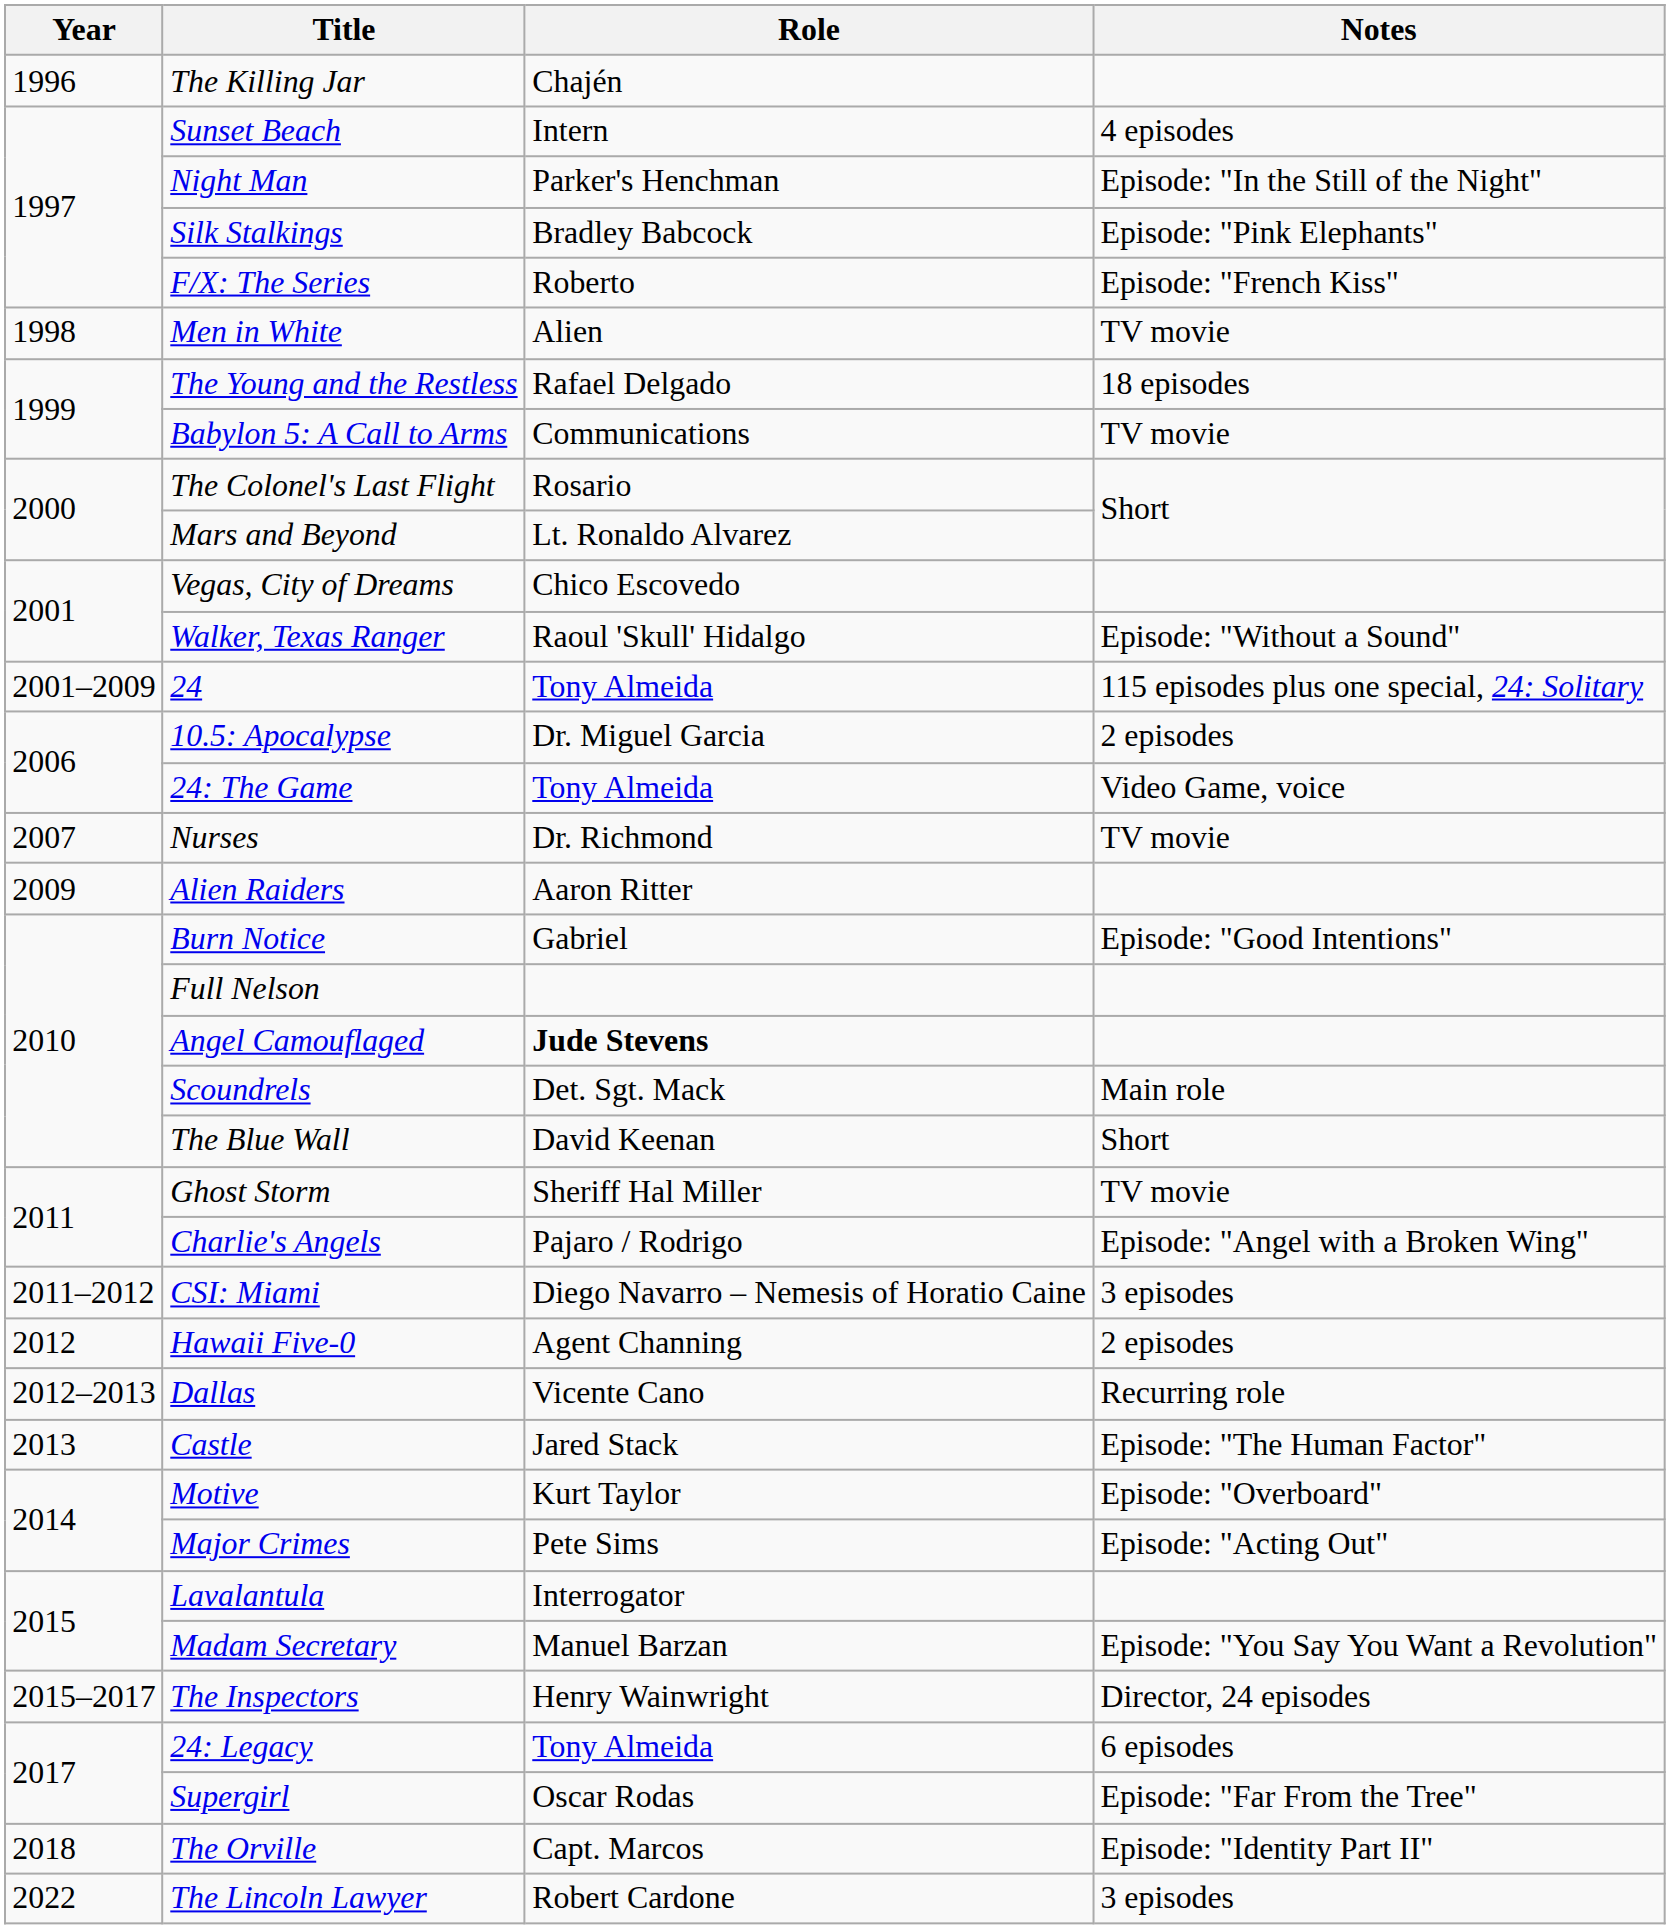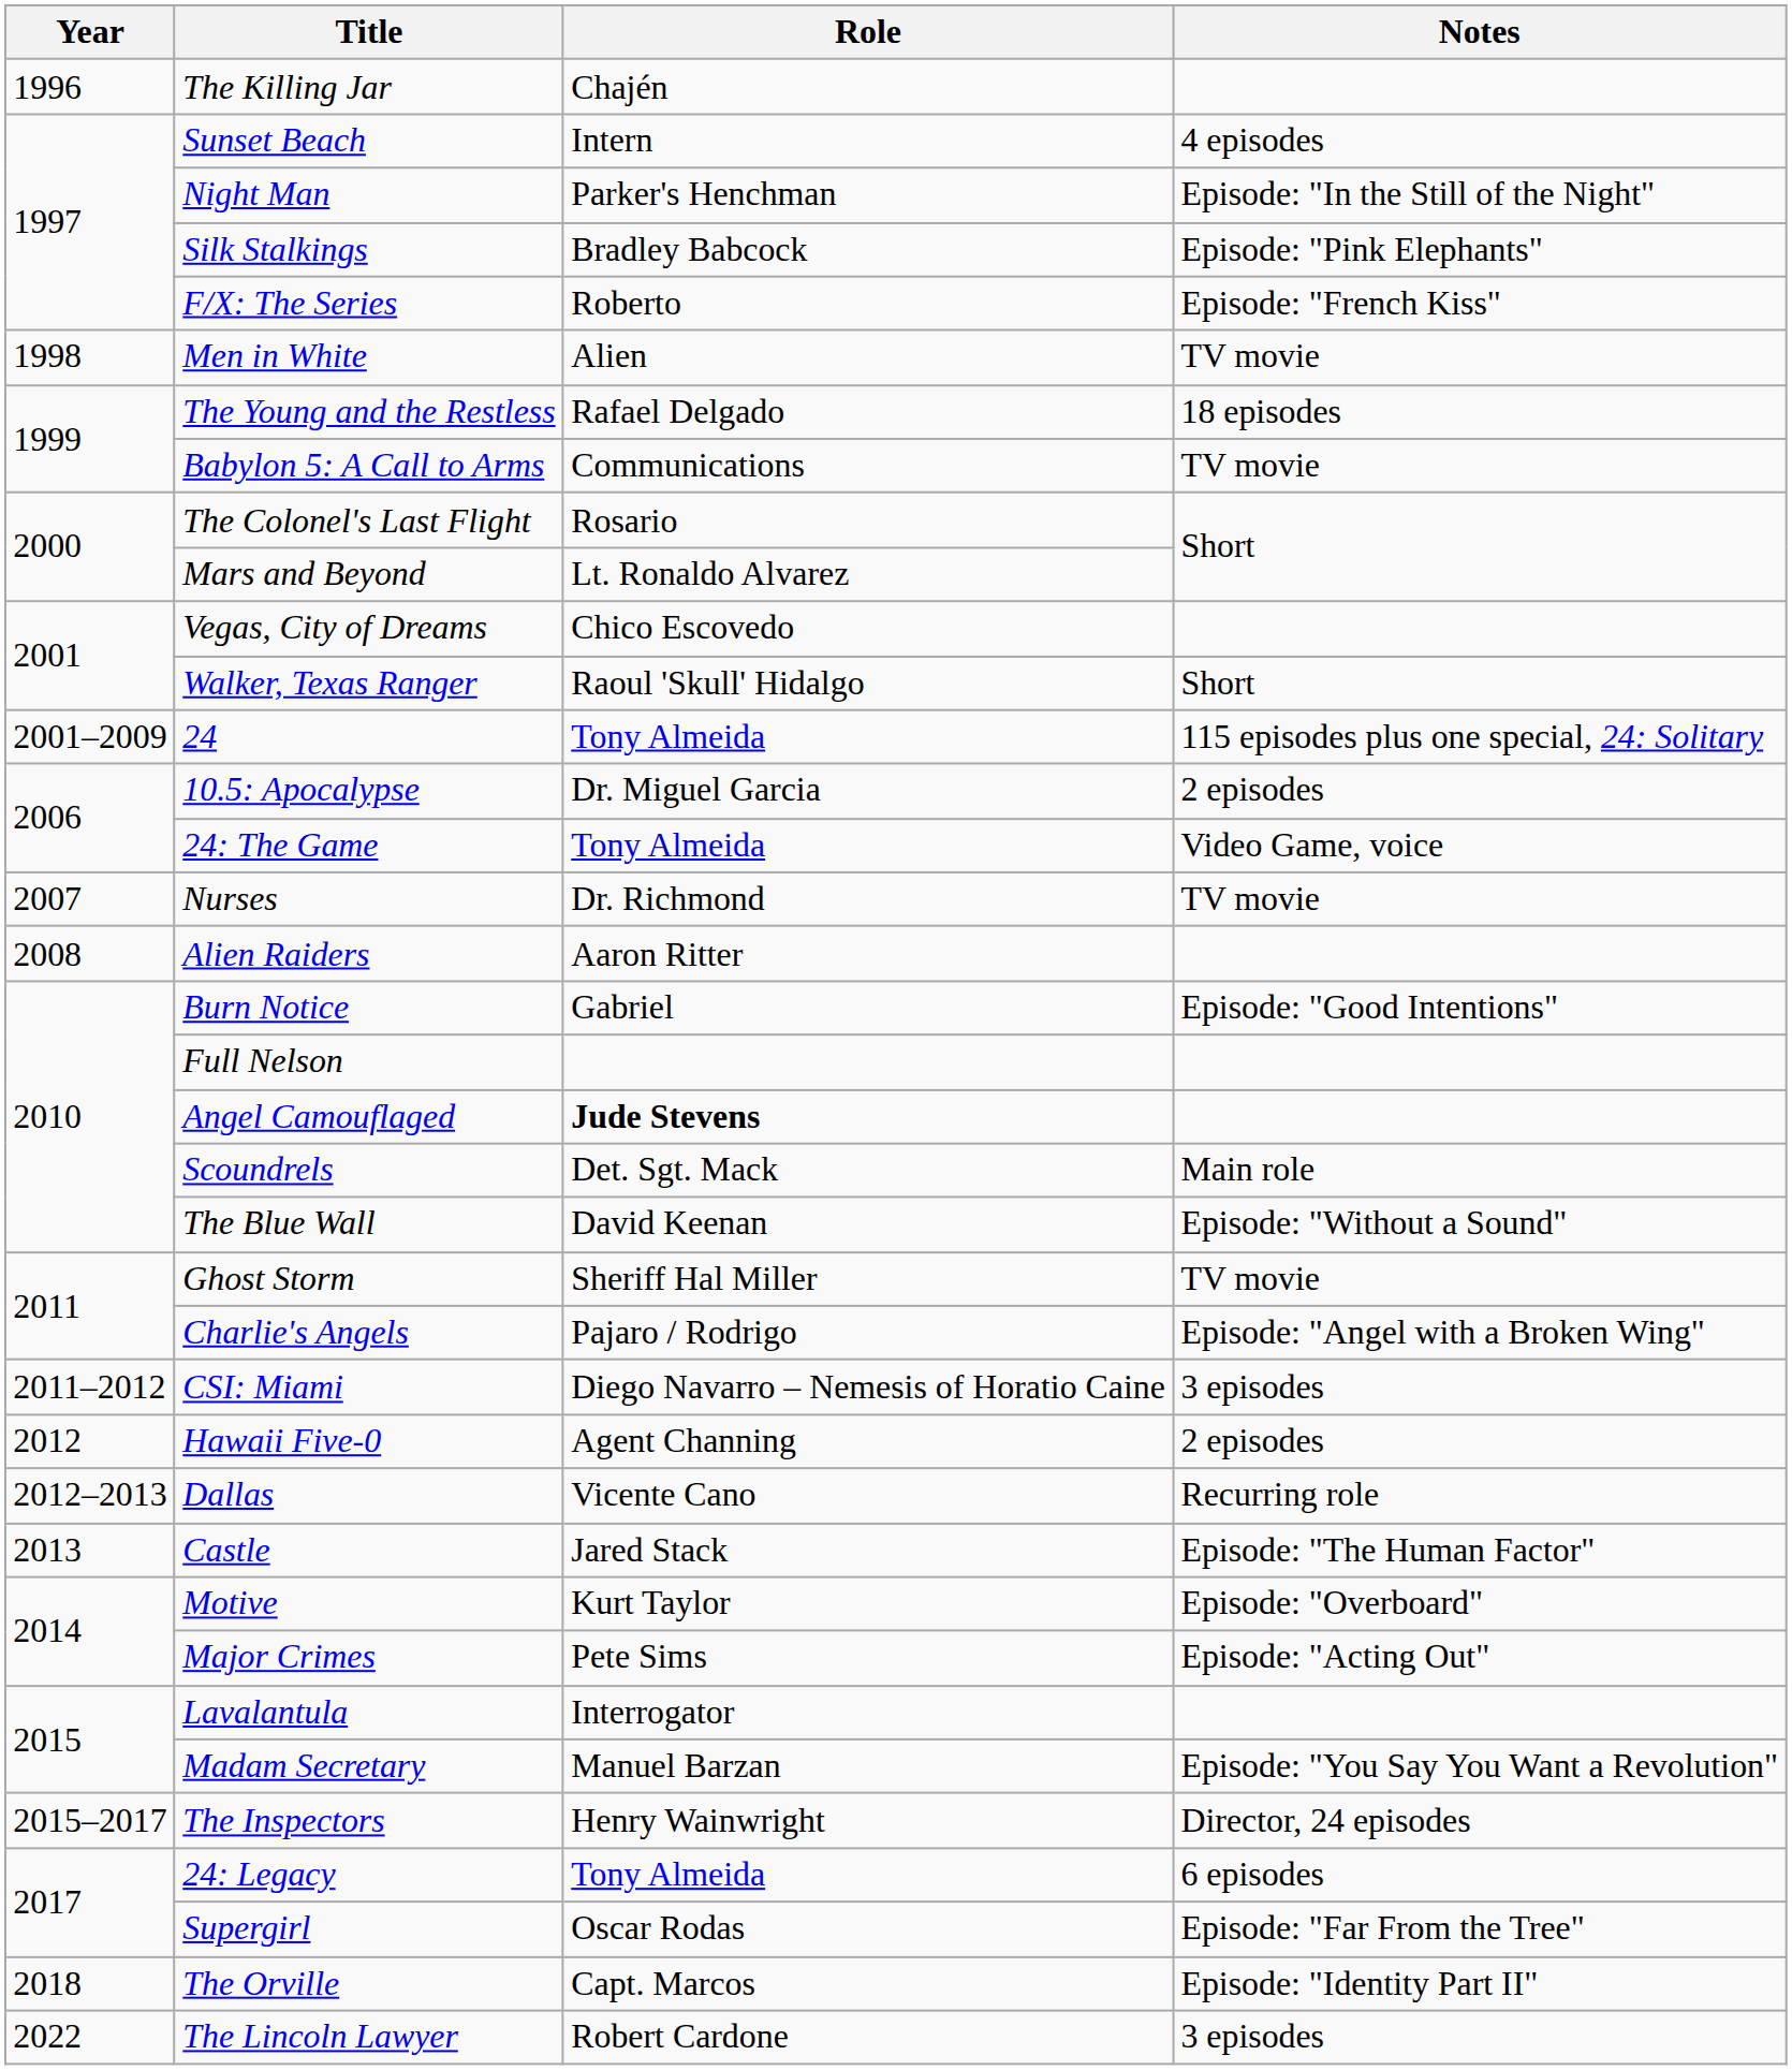Walker, Texas Ranger | Notes: Episode: "Without a Sound" -> Short
Alien Raiders | Year: 2009 -> 2008
The Blue Wall | Notes: Short -> Episode: "Without a Sound"
